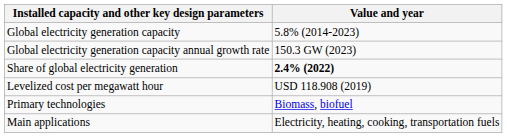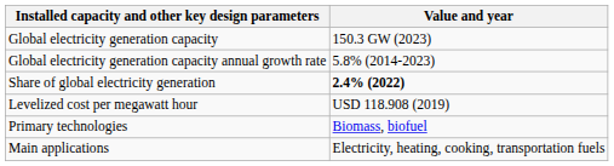Global electricity generation capacity | Value and year: 5.8% (2014-2023) -> 150.3 GW (2023)
Global electricity generation capacity annual growth rate | Value and year: 150.3 GW (2023) -> 5.8% (2014-2023)
